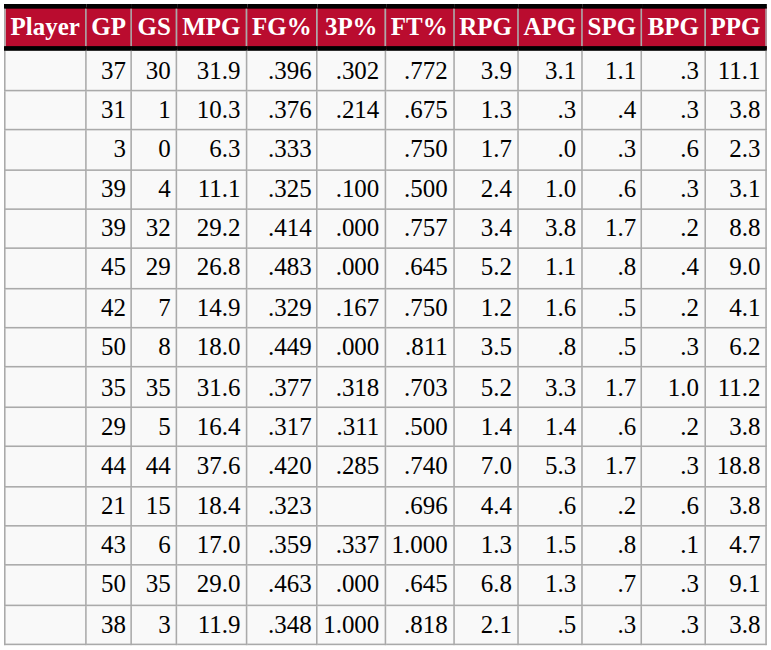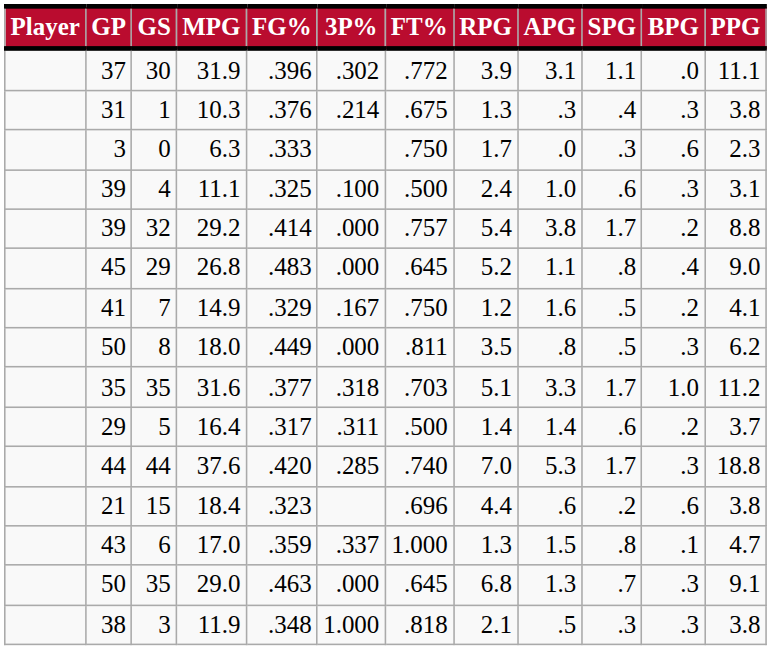31.9 | BPG: .3 -> .0
29.2 | RPG: 3.4 -> 5.4
14.9 | GP: 42 -> 41
31.6 | RPG: 5.2 -> 5.1
16.4 | PPG: 3.8 -> 3.7
